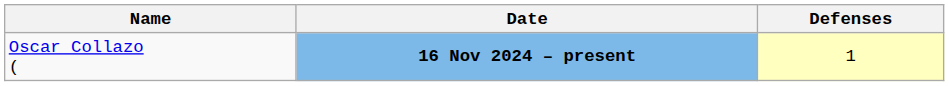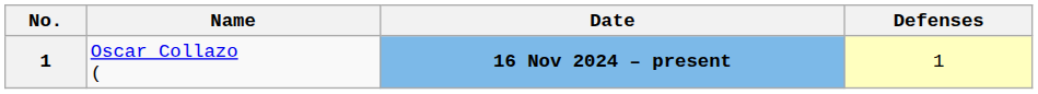+ column: No. | 1
